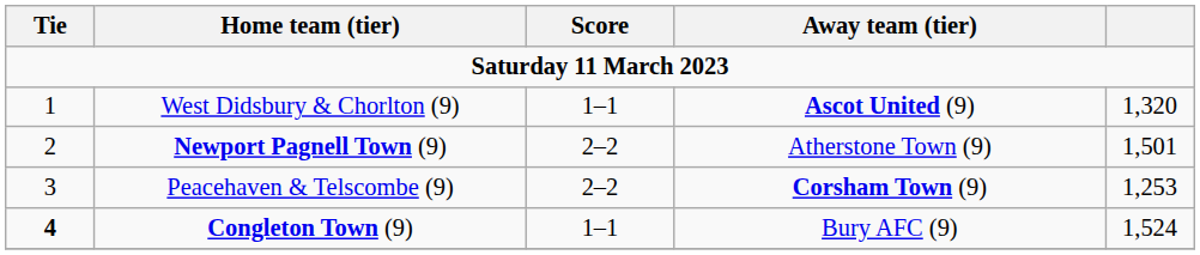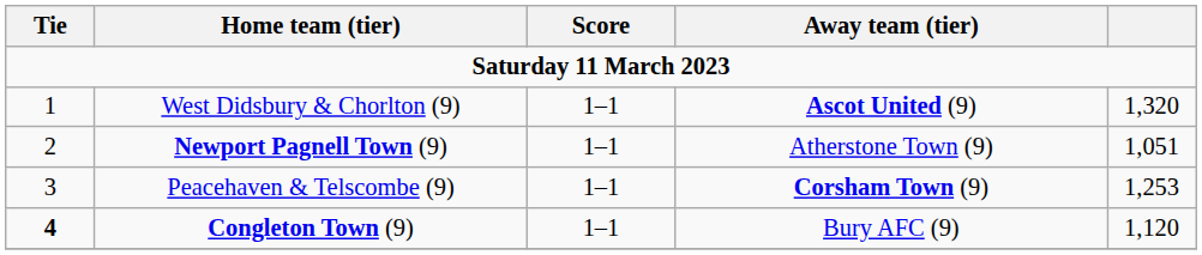Newport Pagnell Town (9) | Score: 2–2 -> 1–1
Newport Pagnell Town (9) | column 5: 1,501 -> 1,051
Peacehaven & Telscombe (9) | Score: 2–2 -> 1–1
Congleton Town (9) | column 5: 1,524 -> 1,120
